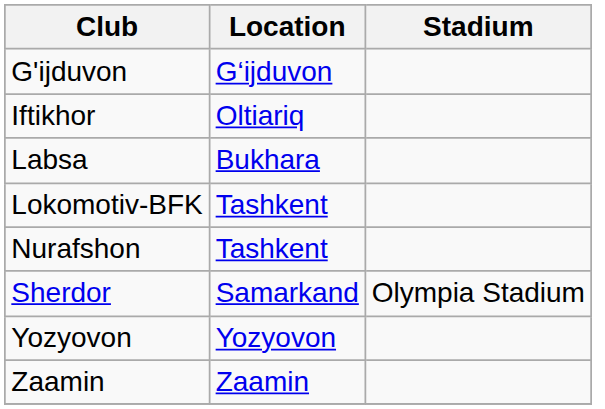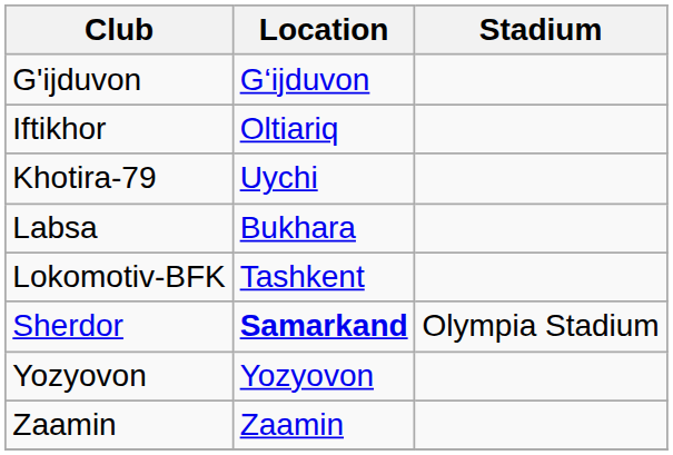+ row: Khotira-79 | Uychi
- row: Nurafshon | Tashkent
Sherdor | Location: normal -> bold
